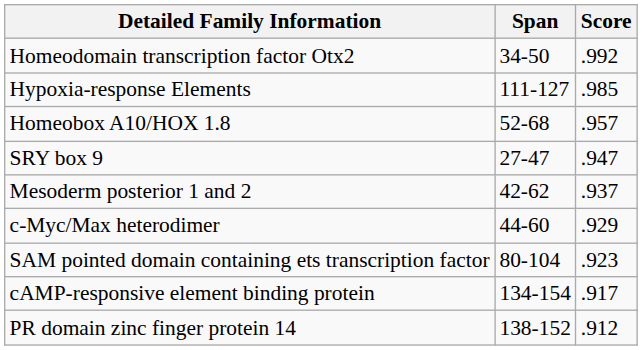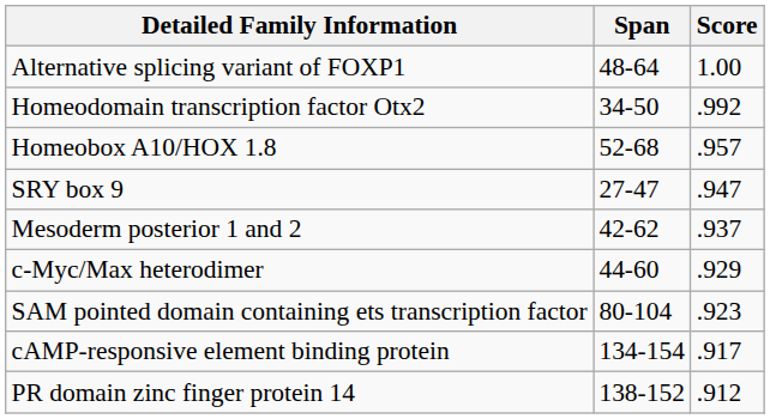+ row: Alternative splicing variant of FOXP1 | 48-64 | 1.00
- row: Hypoxia-response Elements | 111-127 | .985
